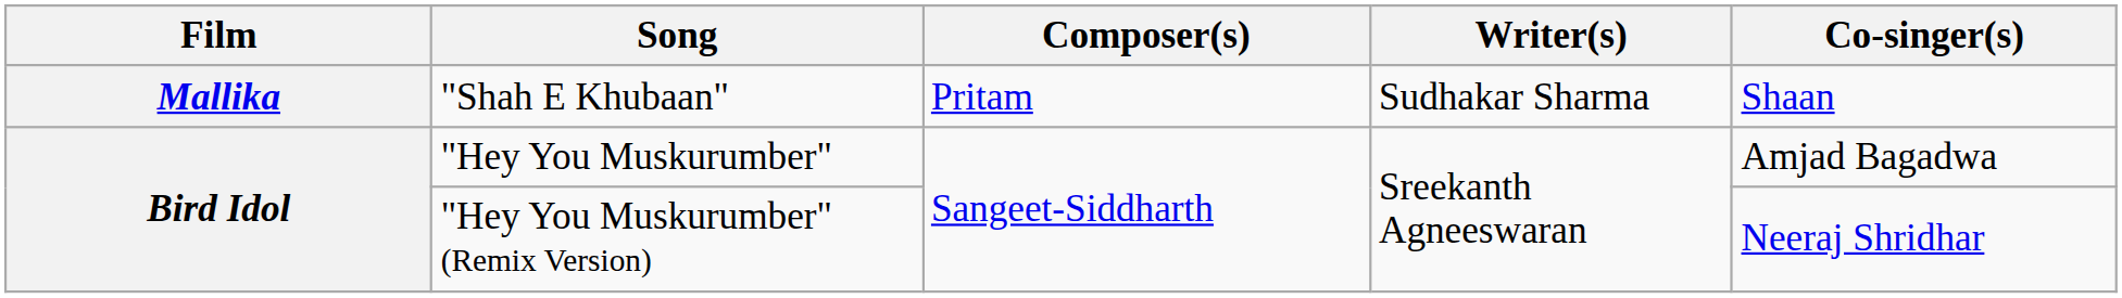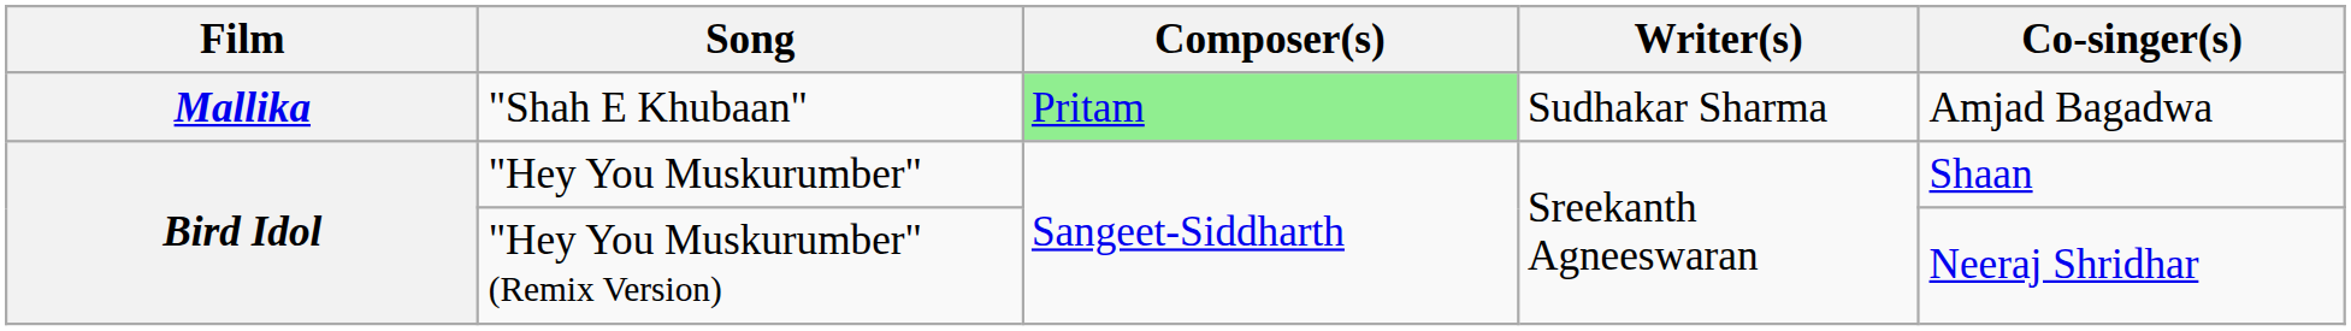"Shah E Khubaan" | Composer(s): no background -> lightgreen background
"Shah E Khubaan" | Co-singer(s): Shaan -> Amjad Bagadwa
"Hey You Muskurumber" | Co-singer(s): Amjad Bagadwa -> Shaan
